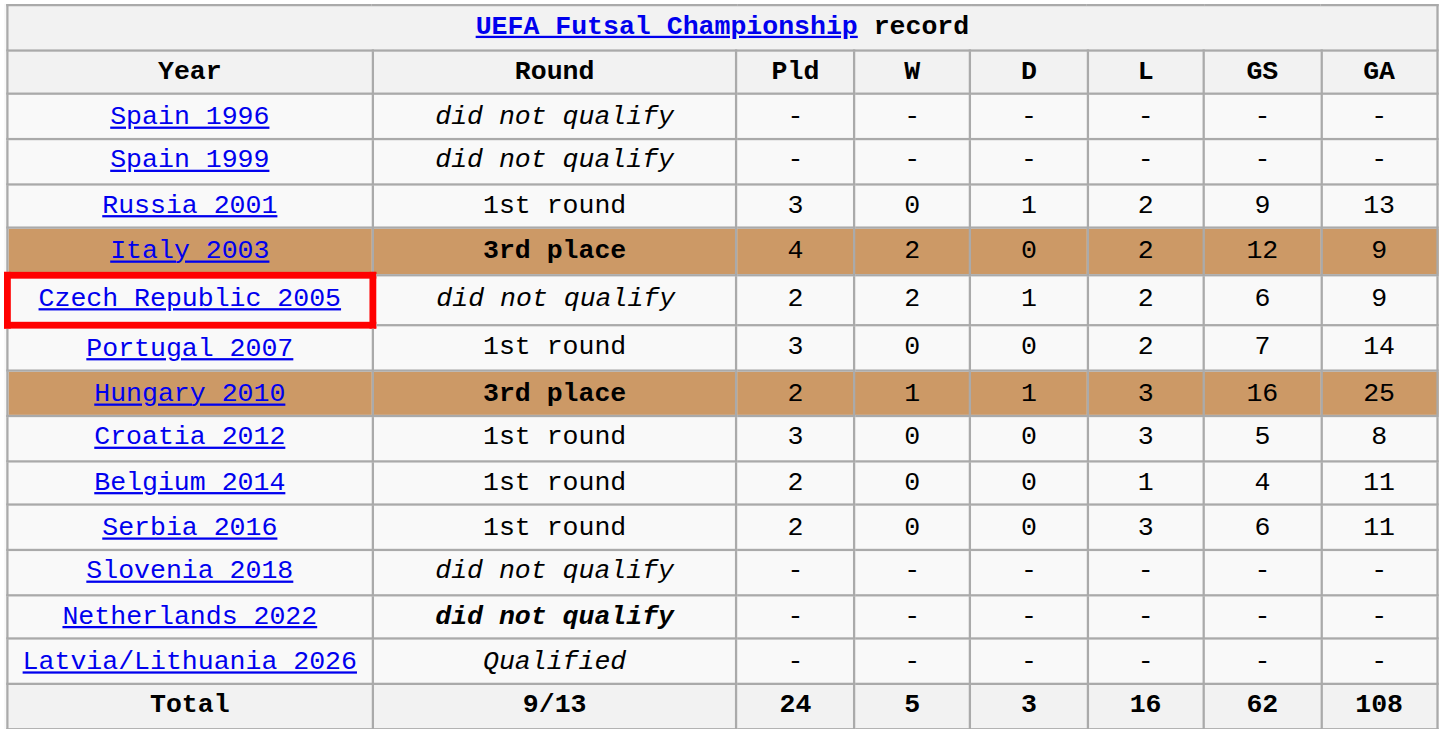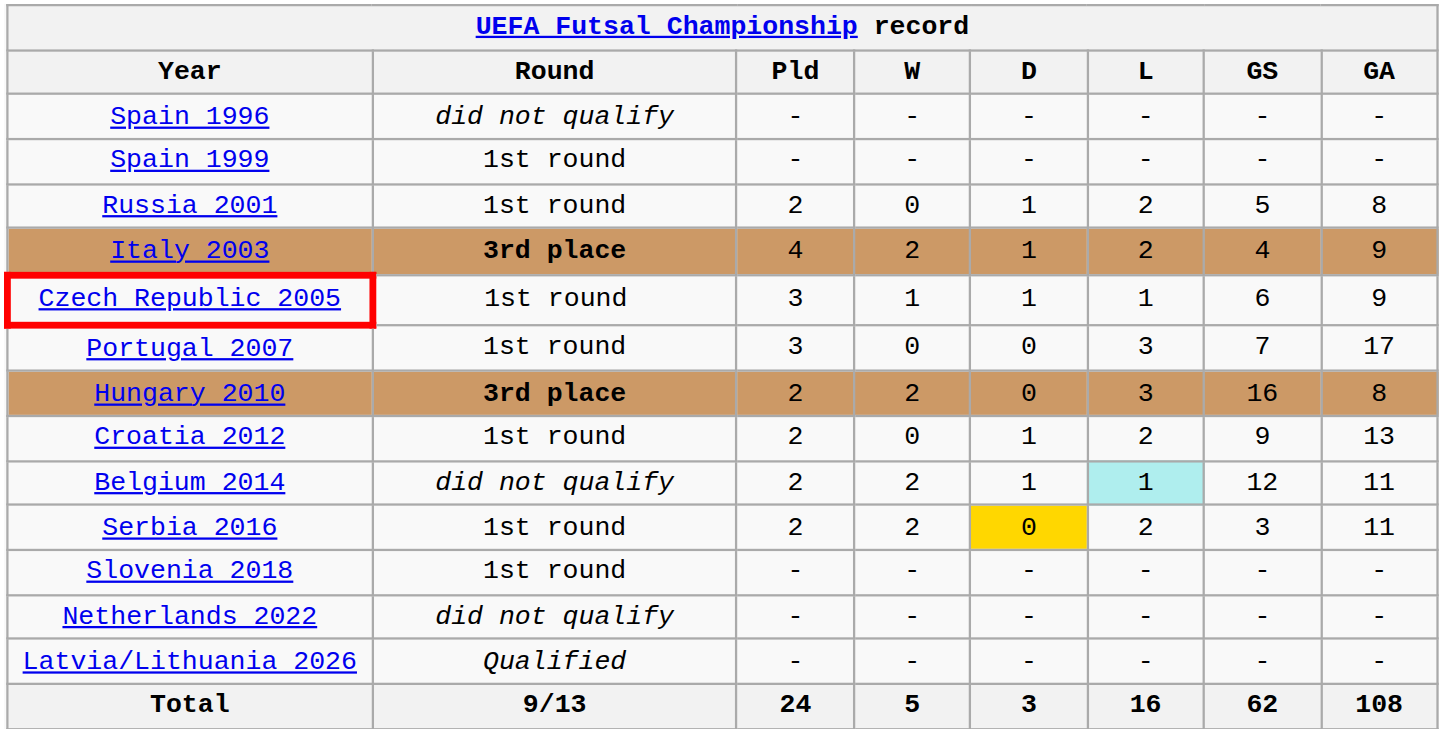Spain 1999 | Round: did not qualify -> 1st round
Russia 2001 | Pld: 3 -> 2
Russia 2001 | GS: 9 -> 5
Russia 2001 | GA: 13 -> 8
Italy 2003 | D: 0 -> 1
Italy 2003 | GS: 12 -> 4
Czech Republic 2005 | Round: did not qualify -> 1st round
Czech Republic 2005 | Pld: 2 -> 3
Czech Republic 2005 | W: 2 -> 1
Czech Republic 2005 | L: 2 -> 1
Portugal 2007 | L: 2 -> 3
Portugal 2007 | GA: 14 -> 17
Hungary 2010 | W: 1 -> 2
Hungary 2010 | D: 1 -> 0
Hungary 2010 | GA: 25 -> 8
Croatia 2012 | Pld: 3 -> 2
Croatia 2012 | D: 0 -> 1
Croatia 2012 | L: 3 -> 2
Croatia 2012 | GS: 5 -> 9
Croatia 2012 | GA: 8 -> 13
Belgium 2014 | Round: 1st round -> did not qualify
Belgium 2014 | W: 0 -> 2
Belgium 2014 | D: 0 -> 1
Belgium 2014 | L: no background -> paleturquoise background
Belgium 2014 | GS: 4 -> 12
Serbia 2016 | W: 0 -> 2
Serbia 2016 | D: no background -> gold background
Serbia 2016 | L: 3 -> 2
Serbia 2016 | GS: 6 -> 3
Slovenia 2018 | Round: did not qualify -> 1st round
Netherlands 2022 | Round: bold -> normal
